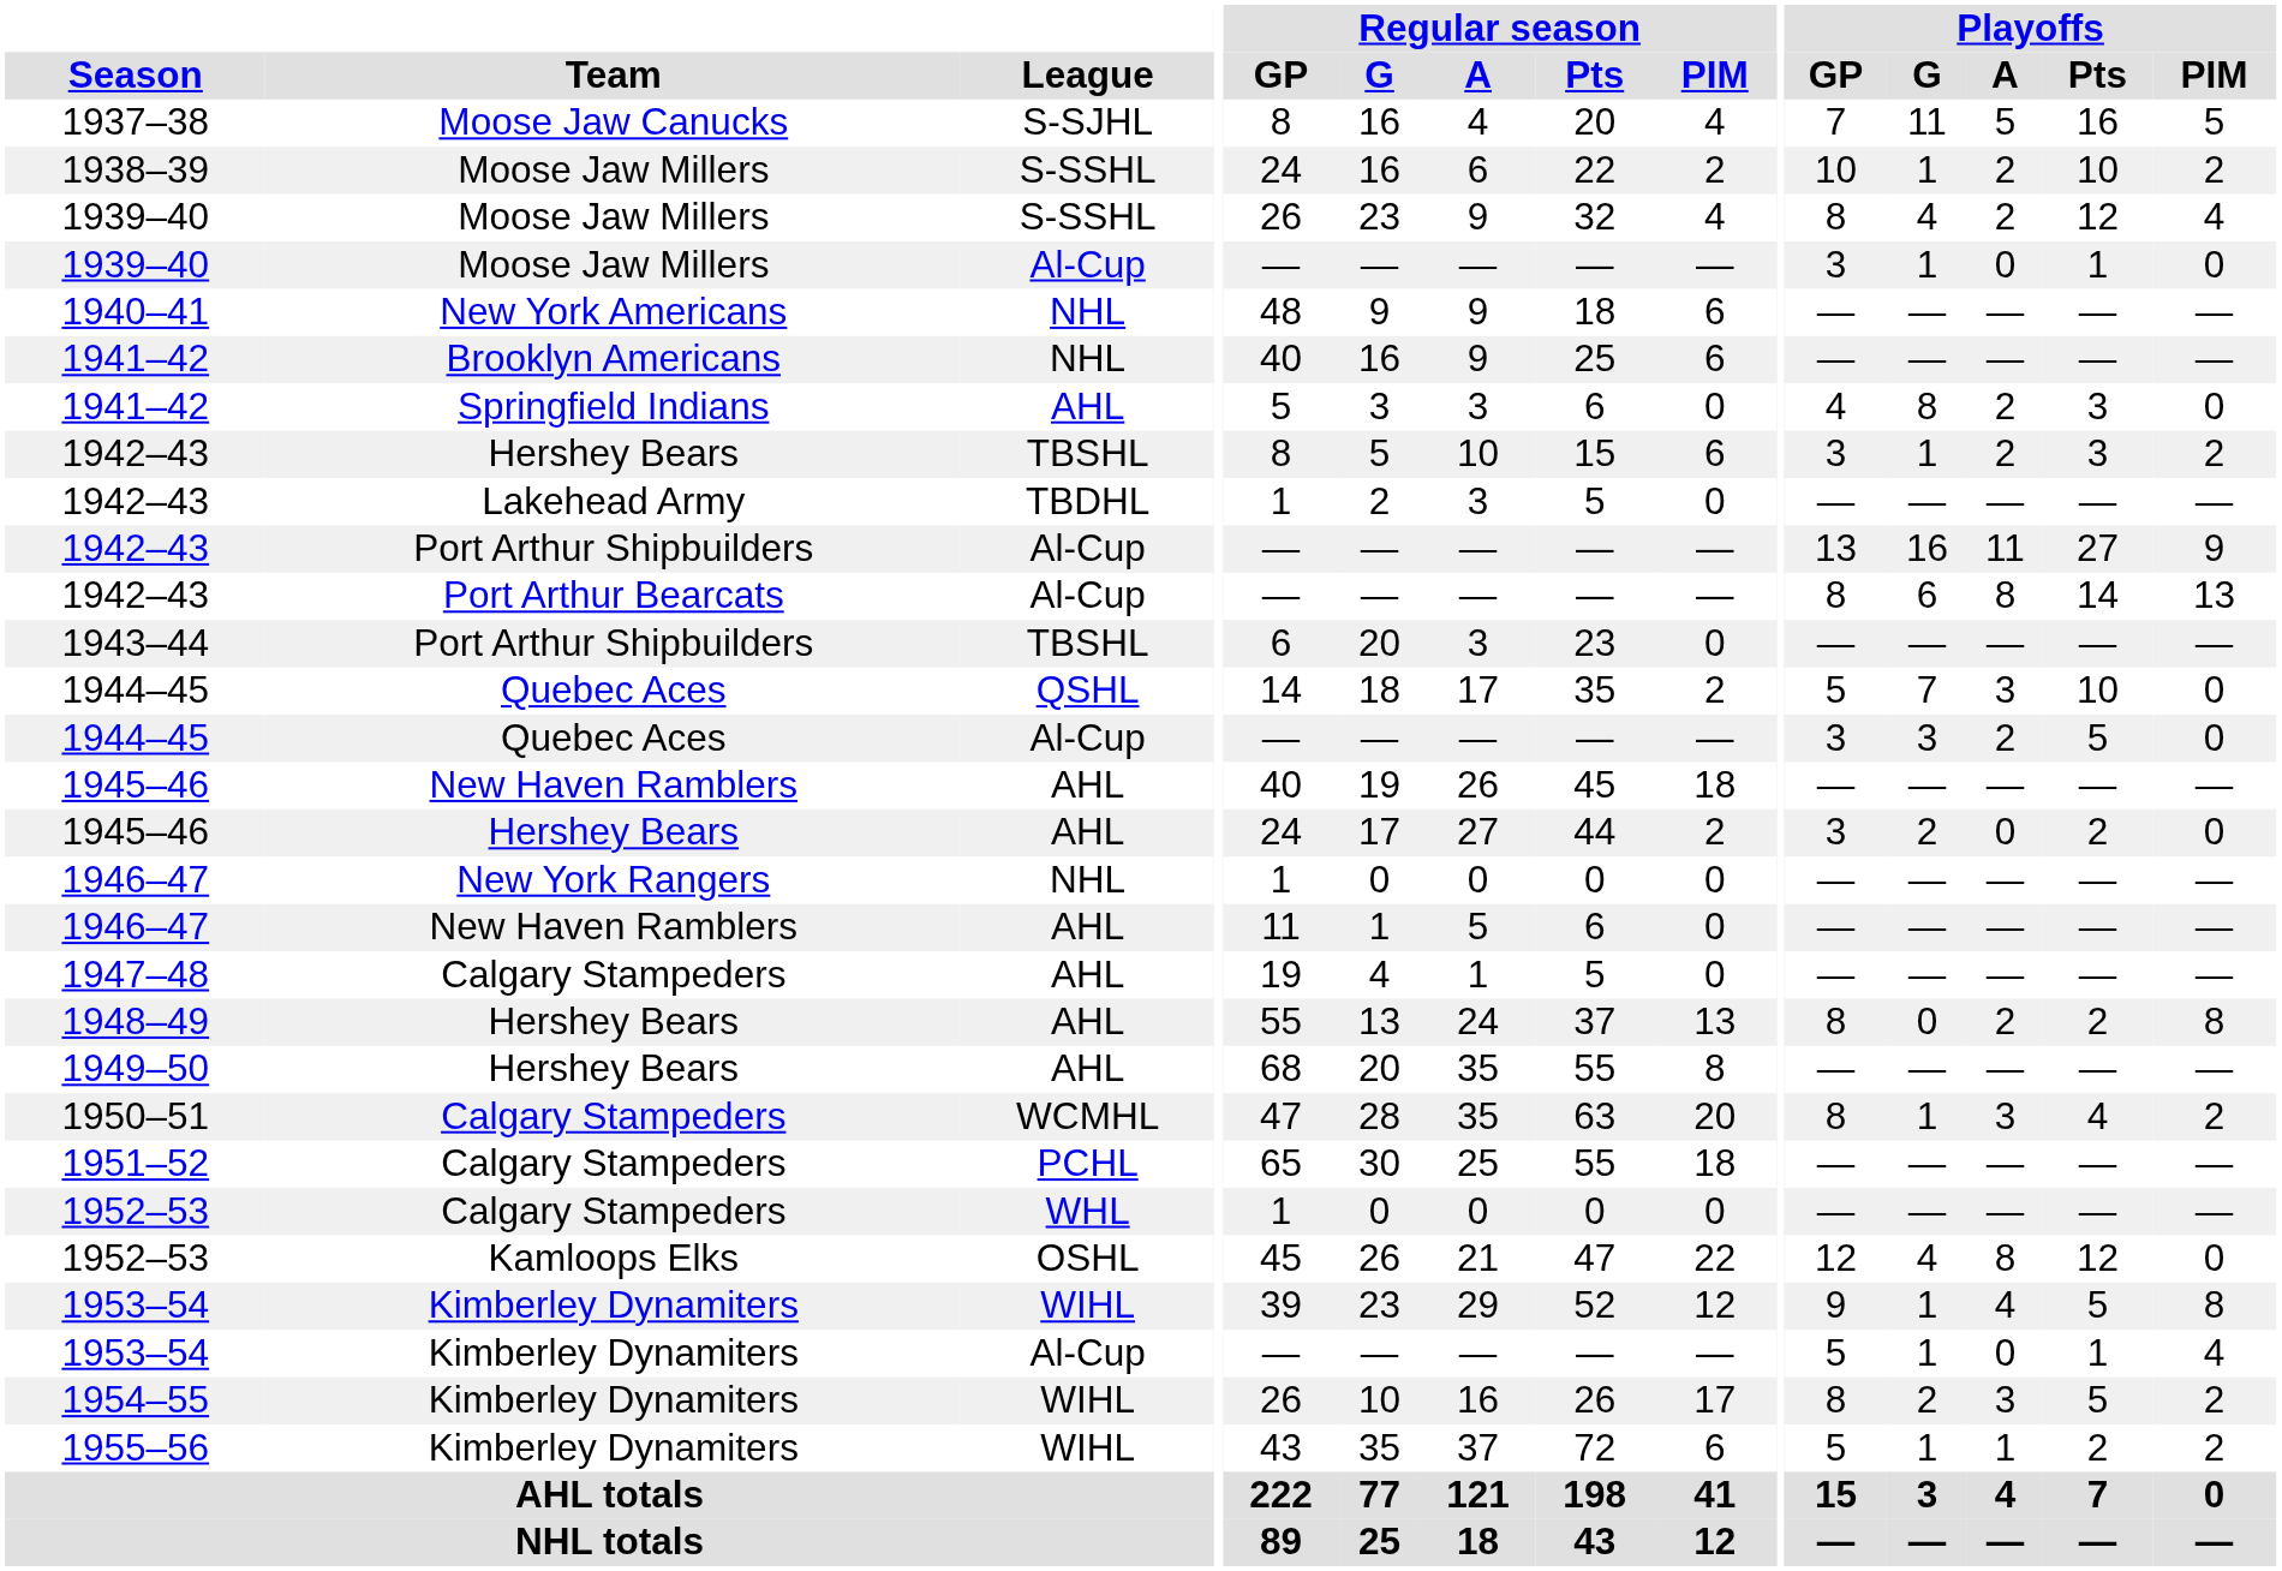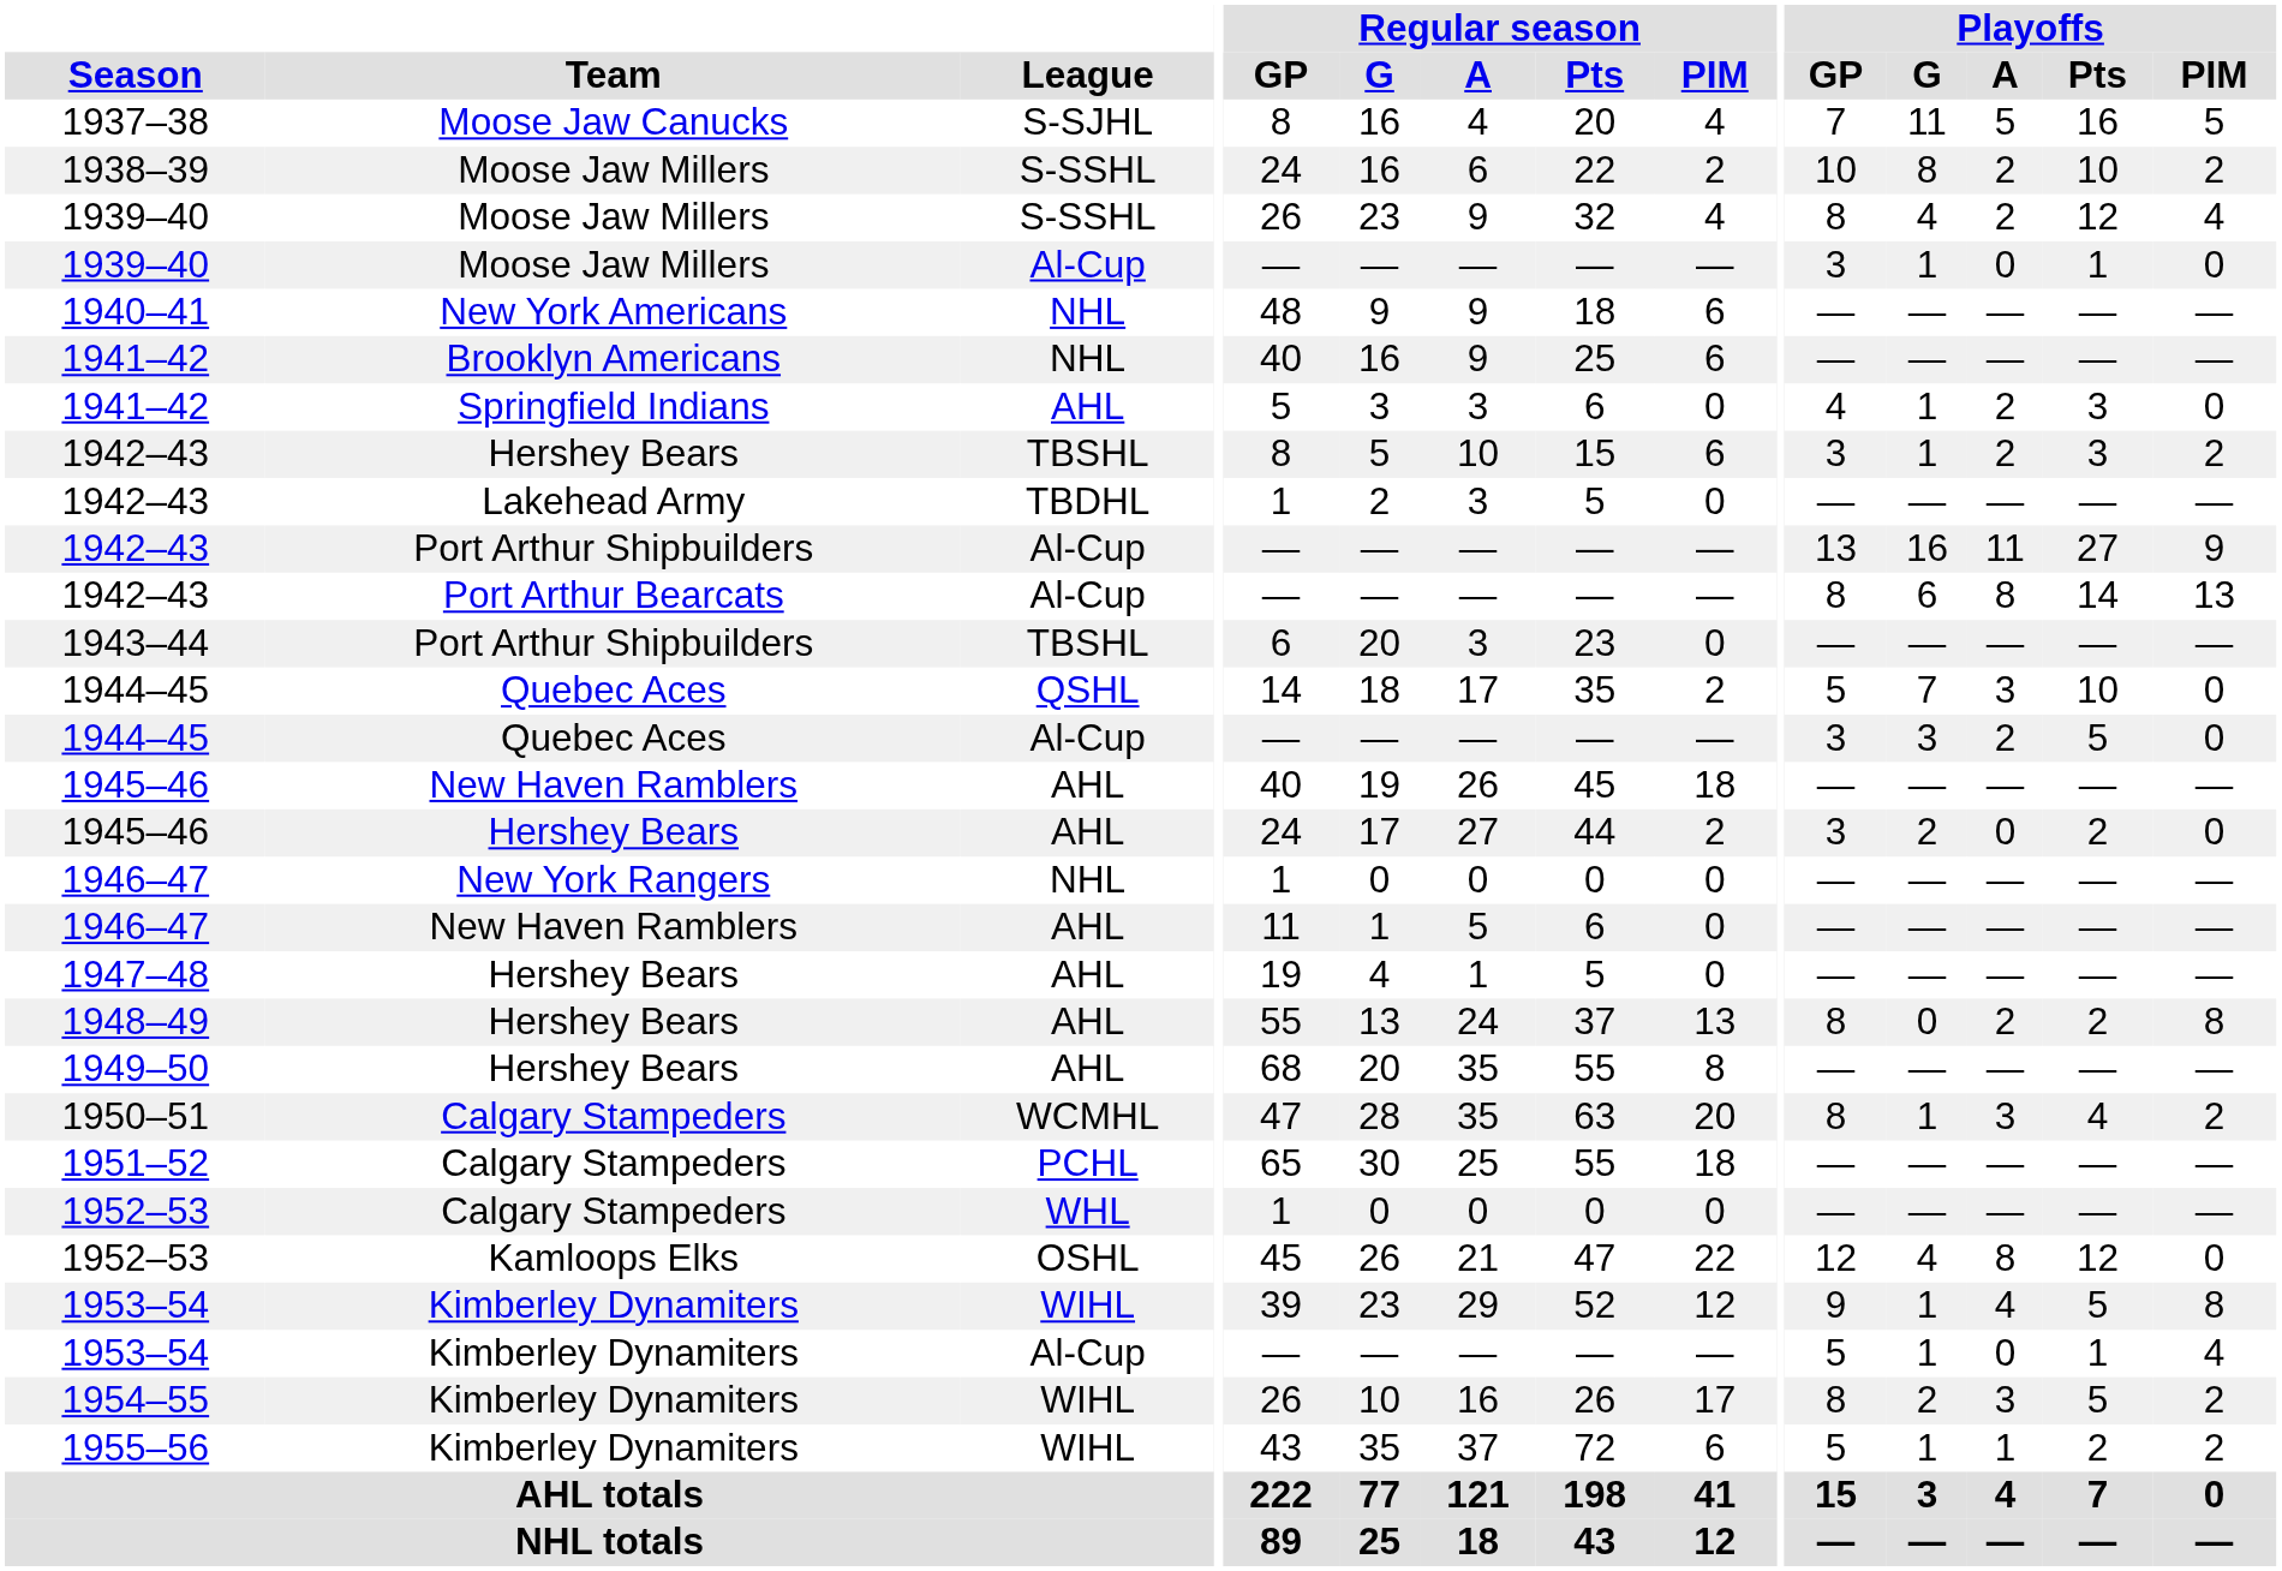1938–39 | Playoffs / G: 1 -> 8
1941–42 / AHL | Playoffs / G: 8 -> 1
1947–48 | Team: Calgary Stampeders -> Hershey Bears
